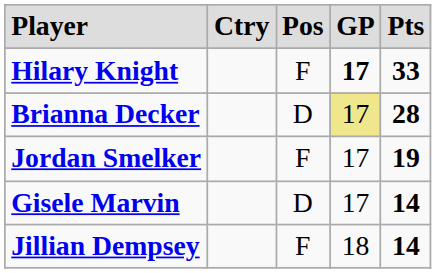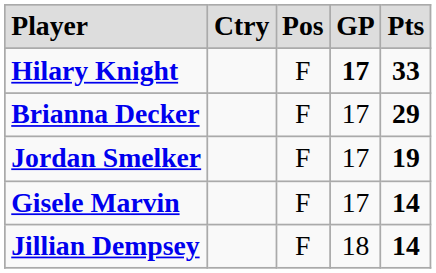Brianna Decker | column 3: D -> F
Brianna Decker | column 4: khaki background -> no background
Brianna Decker | column 5: 28 -> 29
Gisele Marvin | column 3: D -> F
